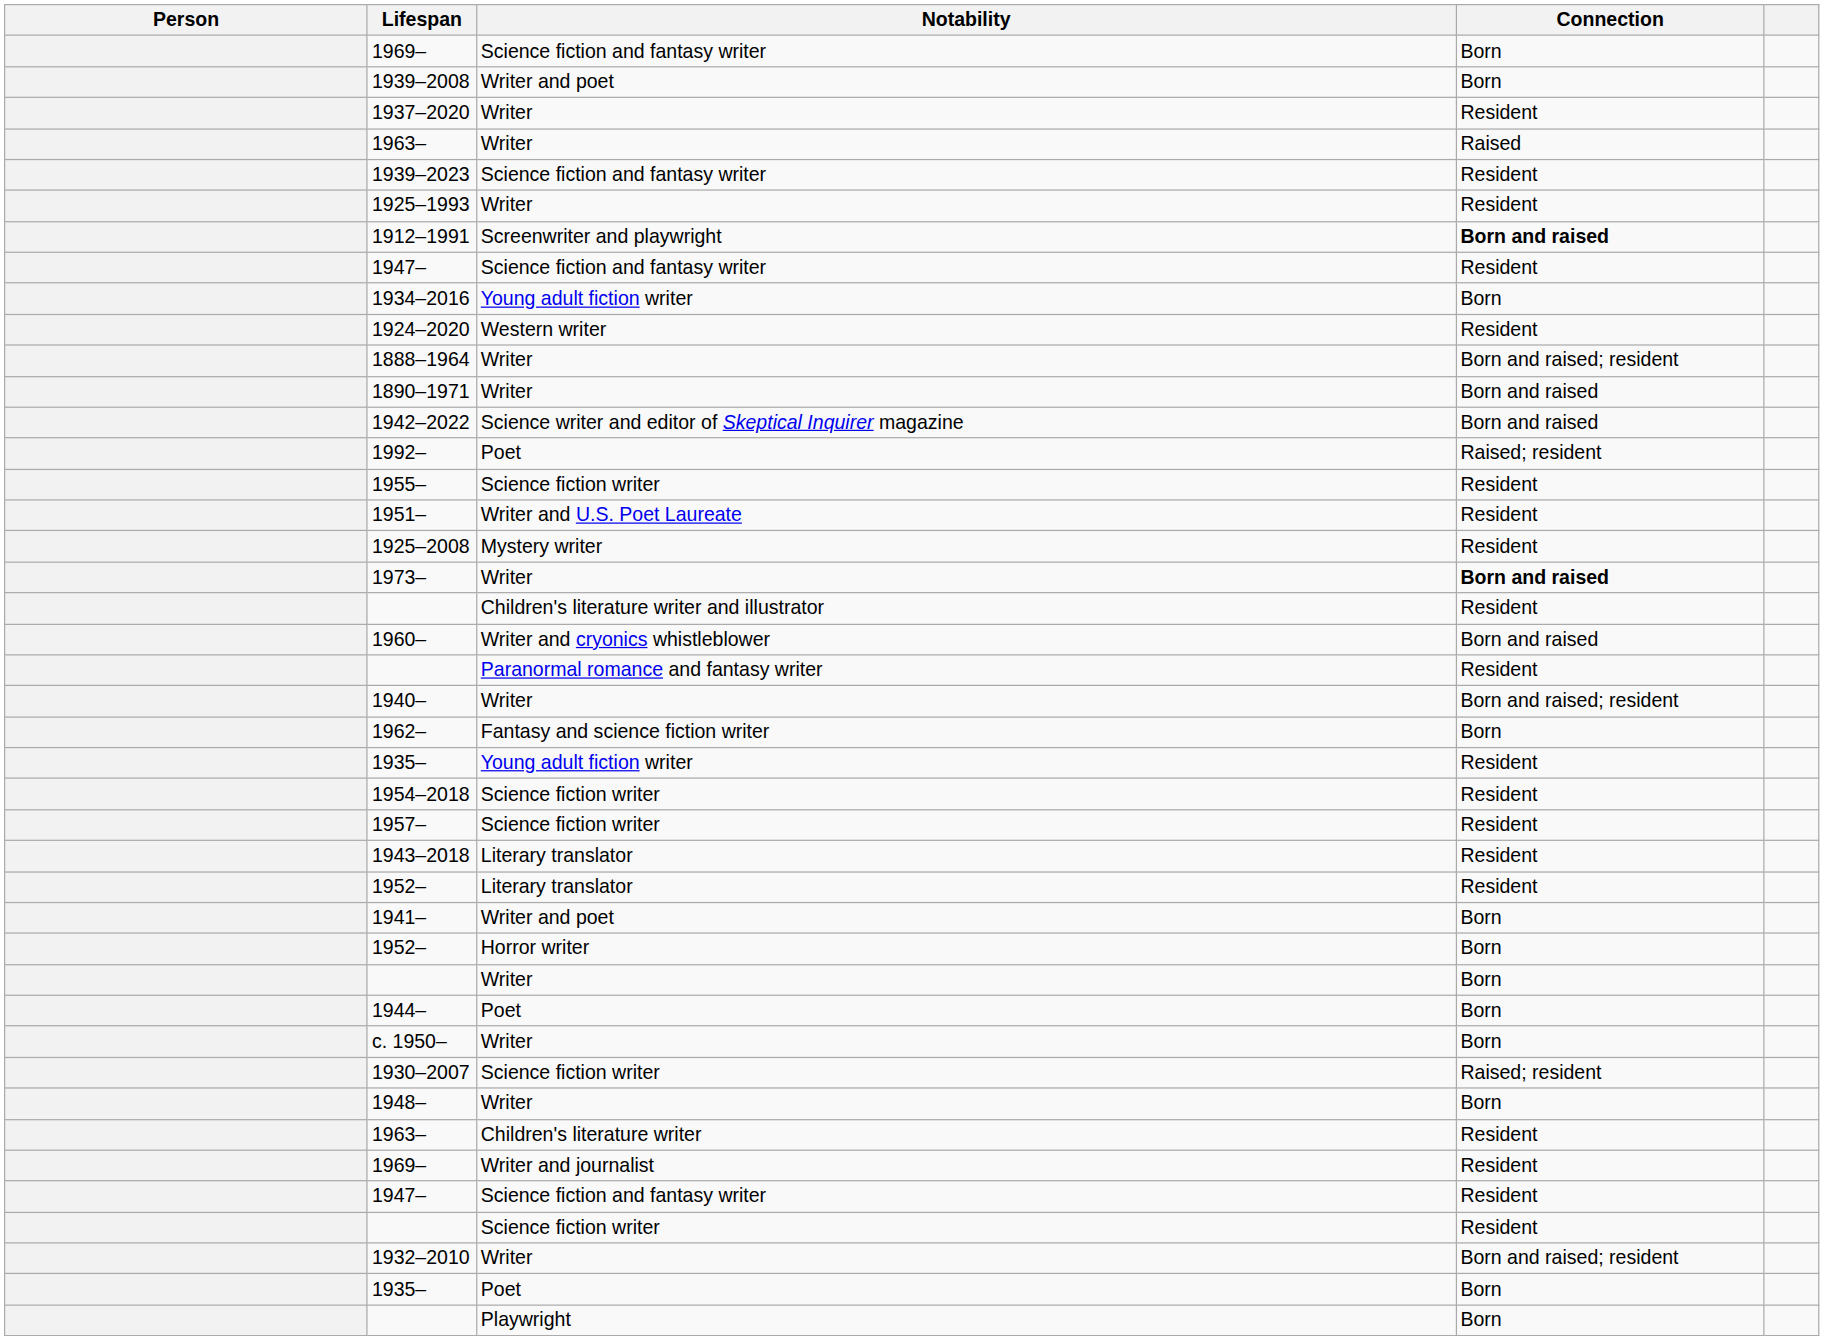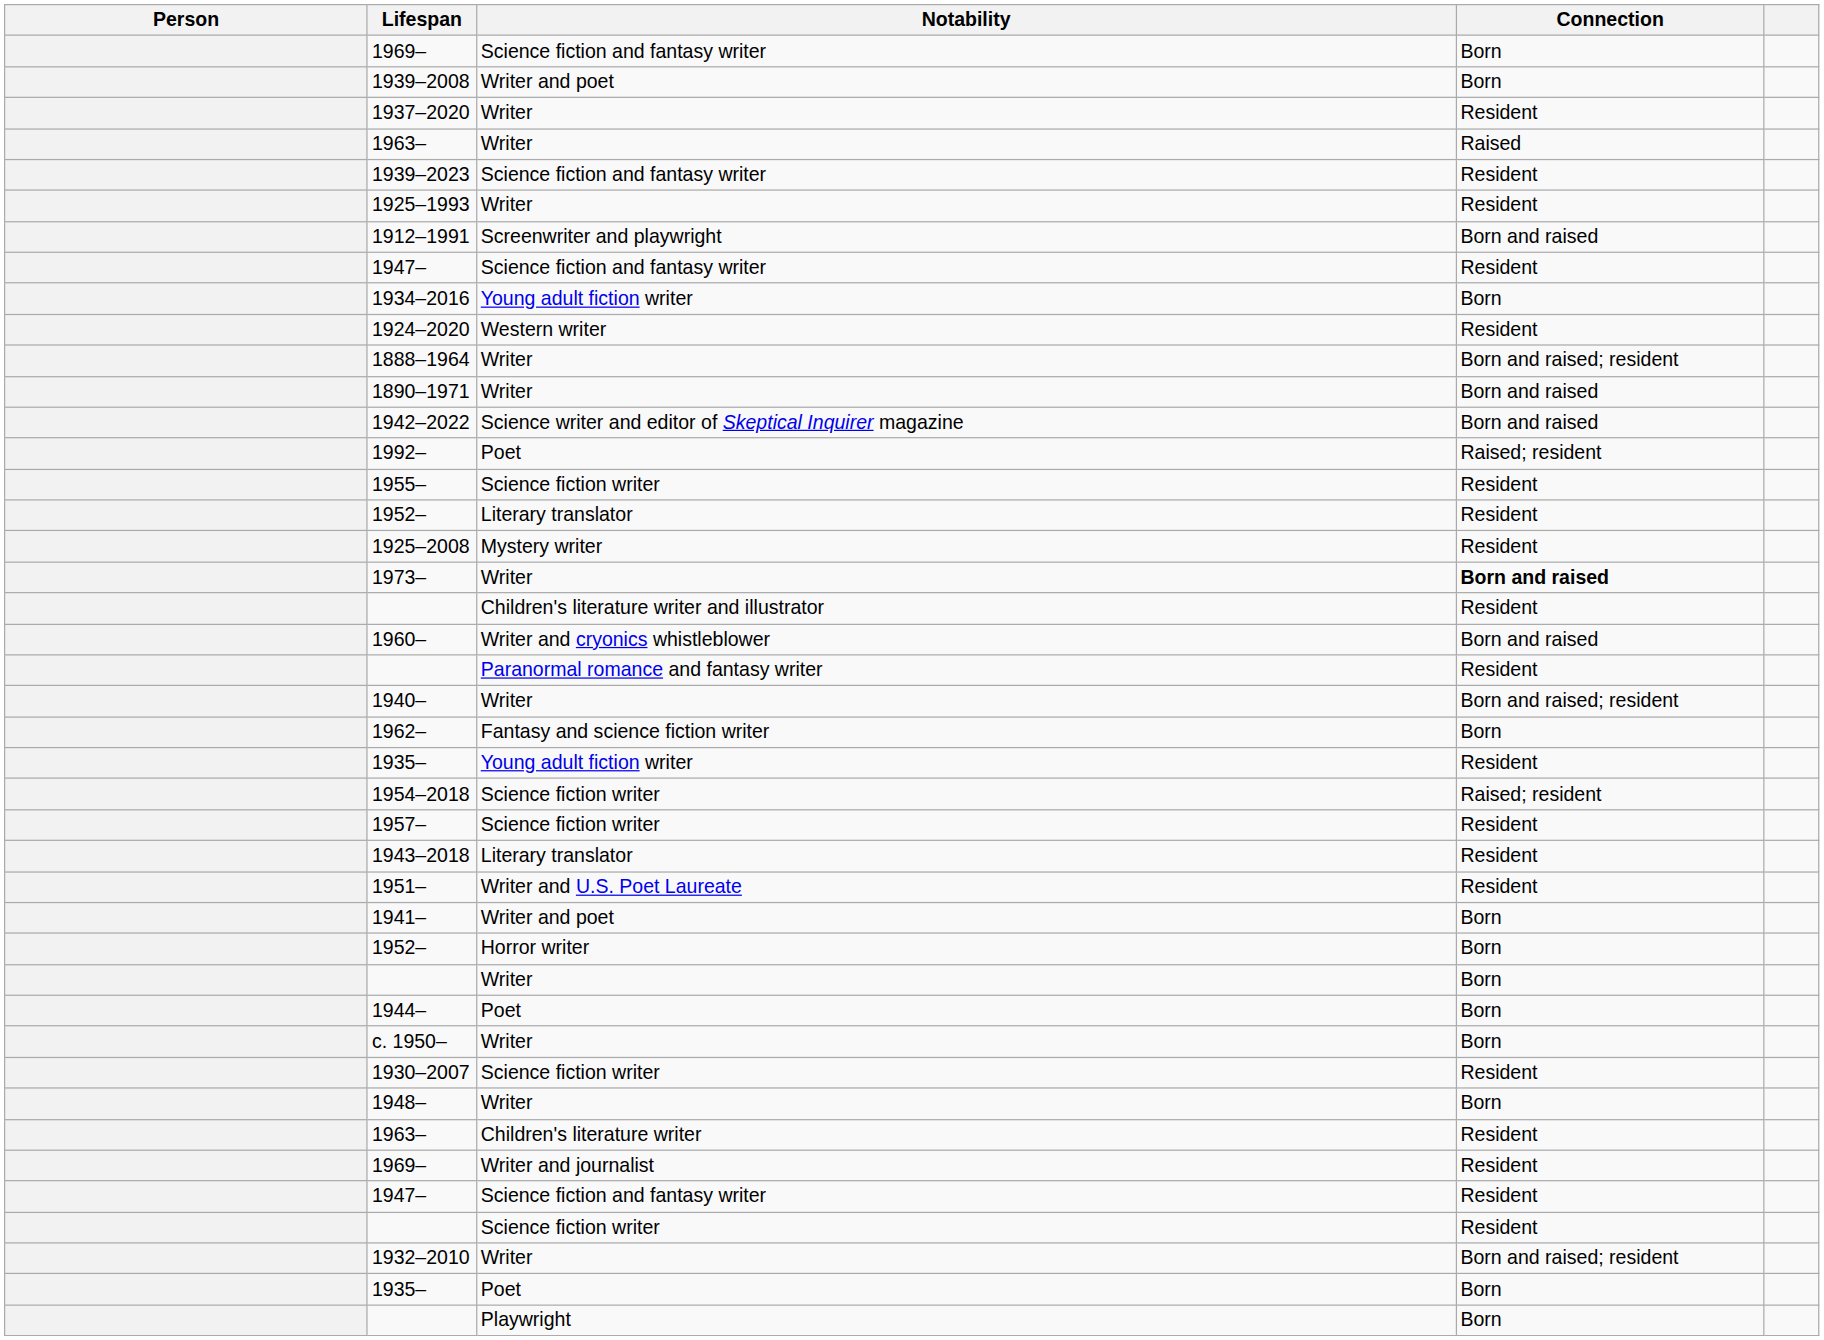1912–1991 | Connection: bold -> normal
rows swapped: 1951– <-> 1952– / Literary translator
1954–2018 | Connection: Resident -> Raised; resident
1930–2007 | Connection: Raised; resident -> Resident
